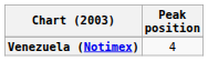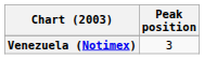Venezuela (Notimex) | Peak position: 4 -> 3
